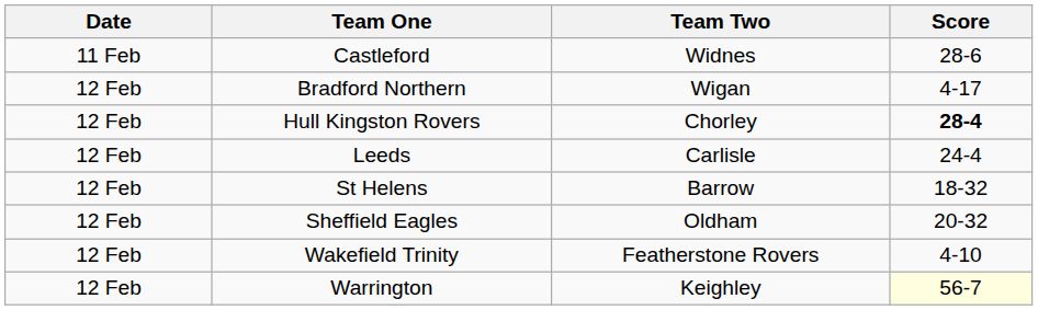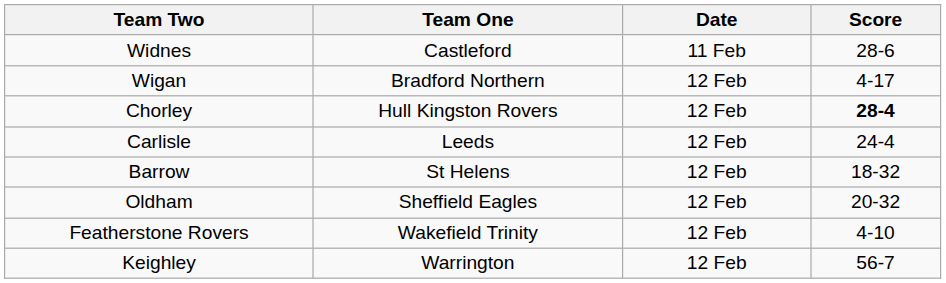columns swapped: Date <-> Team Two
Warrington | Score: lightyellow background -> no background
